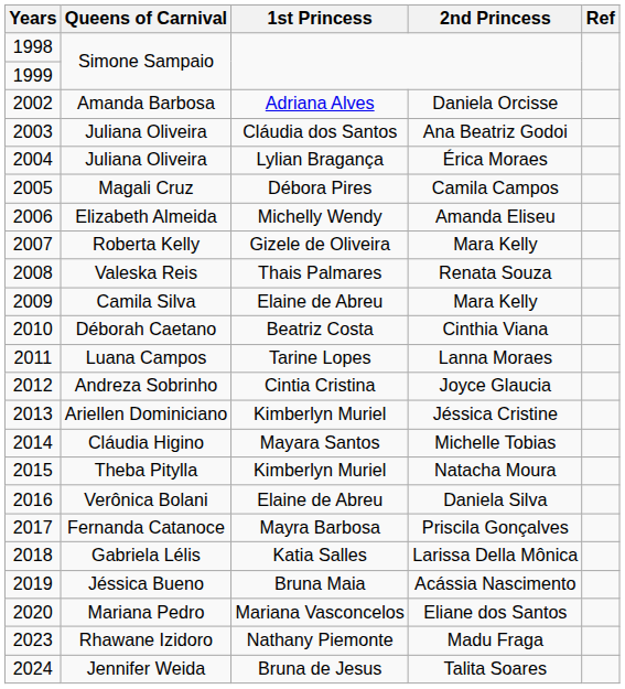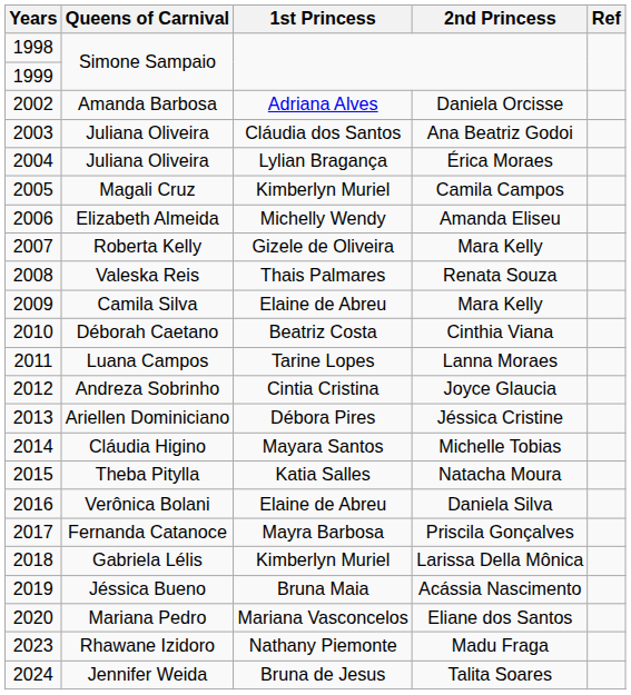Magali Cruz | 1st Princess: Débora Pires -> Kimberlyn Muriel
Ariellen Dominiciano | 1st Princess: Kimberlyn Muriel -> Débora Pires
Theba Pitylla | 1st Princess: Kimberlyn Muriel -> Katia Salles
Gabriela Lélis | 1st Princess: Katia Salles -> Kimberlyn Muriel
